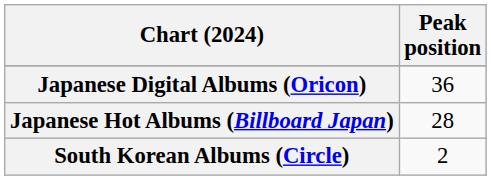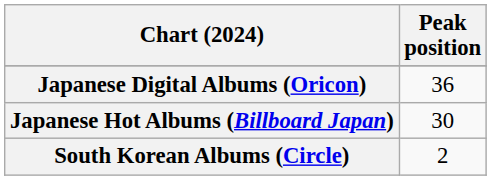Japanese Hot Albums (Billboard Japan) | Peak position: 28 -> 30
